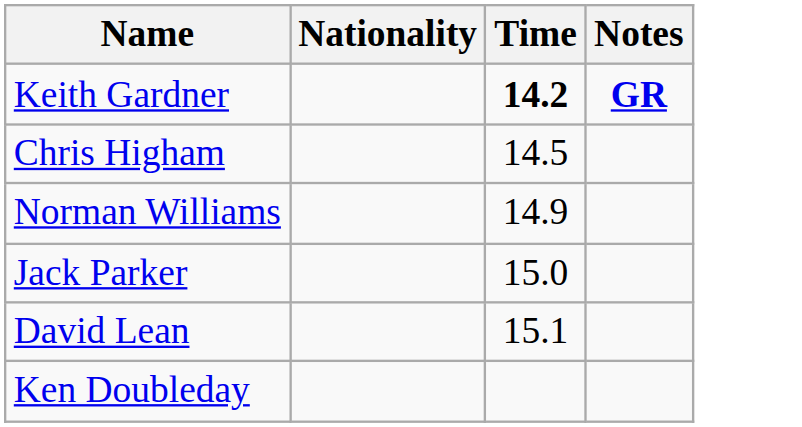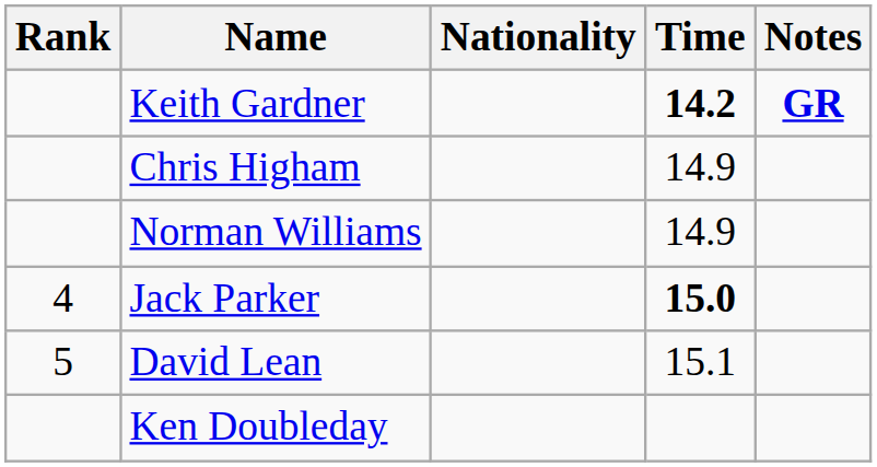+ column: Rank | 4 | 5
Chris Higham | Time: 14.5 -> 14.9
Jack Parker | Time: normal -> bold
